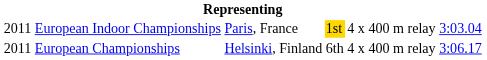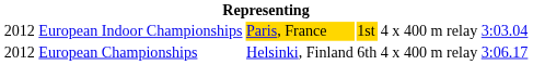European Indoor Championships | column 1: 2011 -> 2012
European Indoor Championships | column 3: no background -> gold background
European Championships | column 1: 2011 -> 2012
